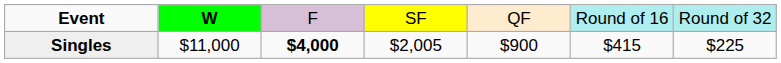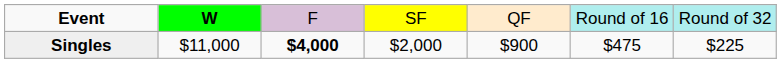Singles | column 4: $2,005 -> $2,000
Singles | column 6: $415 -> $475
